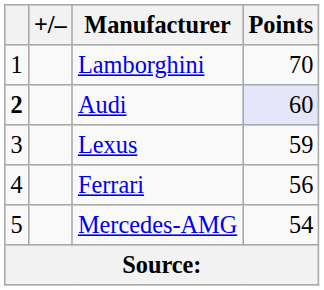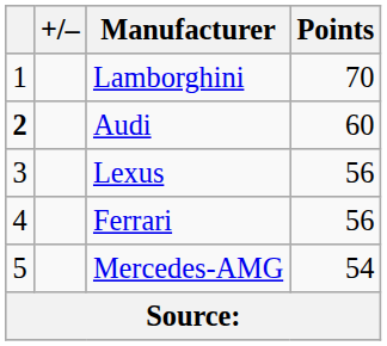Audi | Points: lavender background -> no background
Lexus | Points: 59 -> 56
